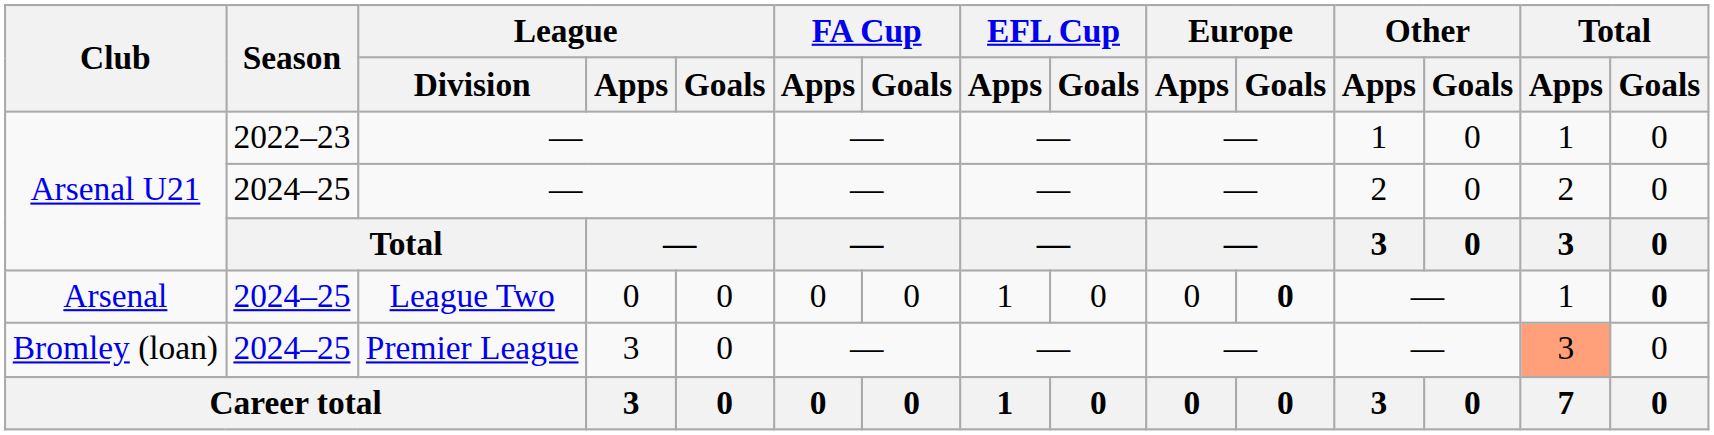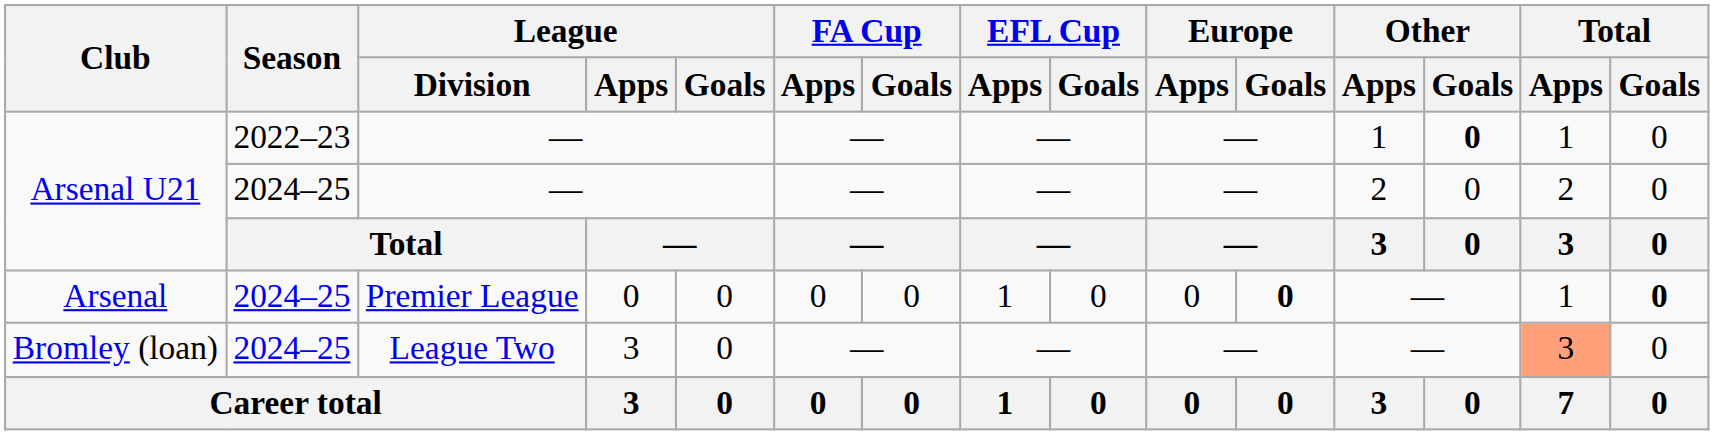Arsenal U21 / 2022–23 | Other / Goals: normal -> bold
Arsenal | League / Division: League Two -> Premier League
Bromley (loan) | League / Division: Premier League -> League Two
